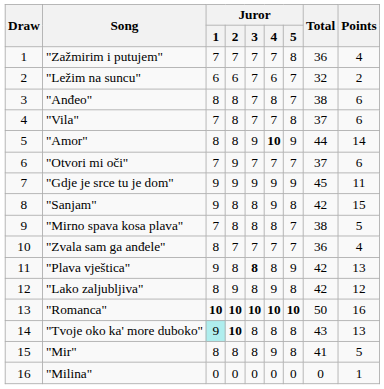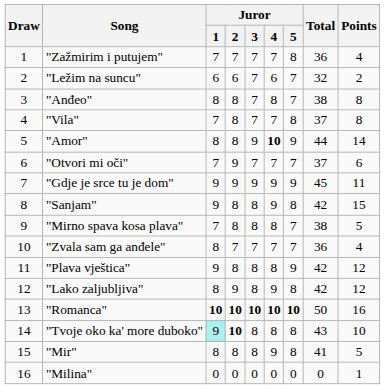"Anđeo" | Points: 6 -> 8
"Vila" | Points: 6 -> 8
"Plava vještica" | Juror / 3: bold -> normal
"Plava vještica" | Points: 13 -> 12
"Tvoje oko ka' more duboko" | Points: 13 -> 10
